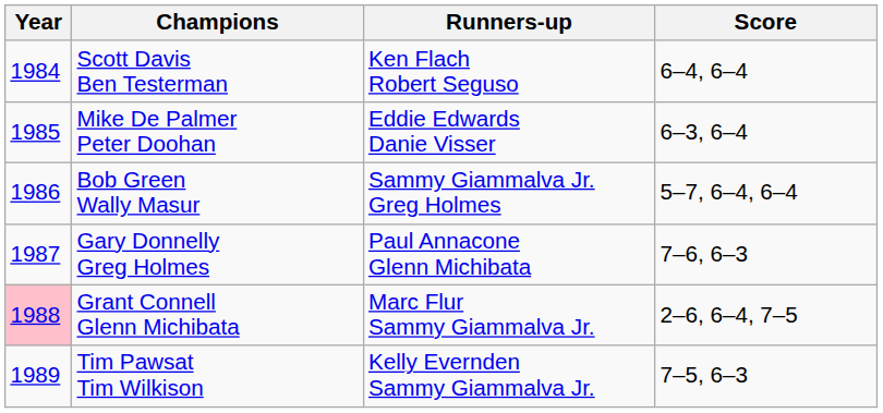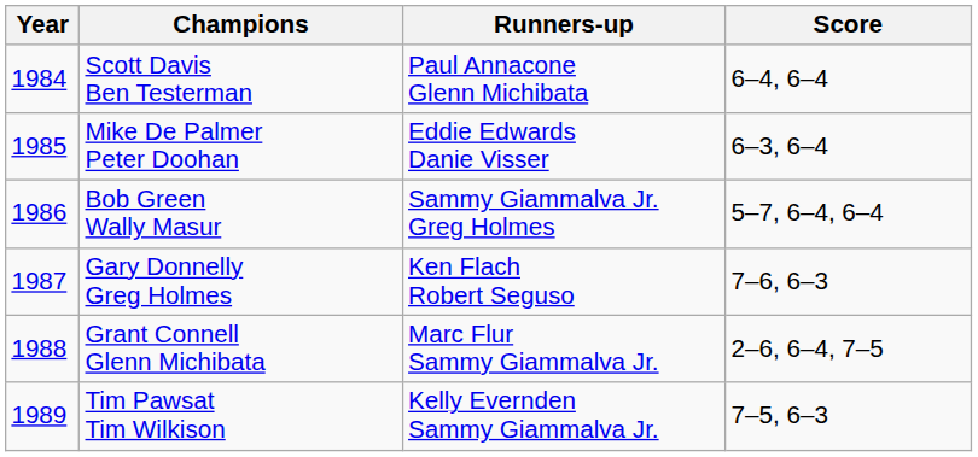Scott Davis Ben Testerman | Runners-up: Ken Flach Robert Seguso -> Paul Annacone Glenn Michibata
Gary Donnelly Greg Holmes | Runners-up: Paul Annacone Glenn Michibata -> Ken Flach Robert Seguso
Grant Connell Glenn Michibata | Year: pink background -> no background
